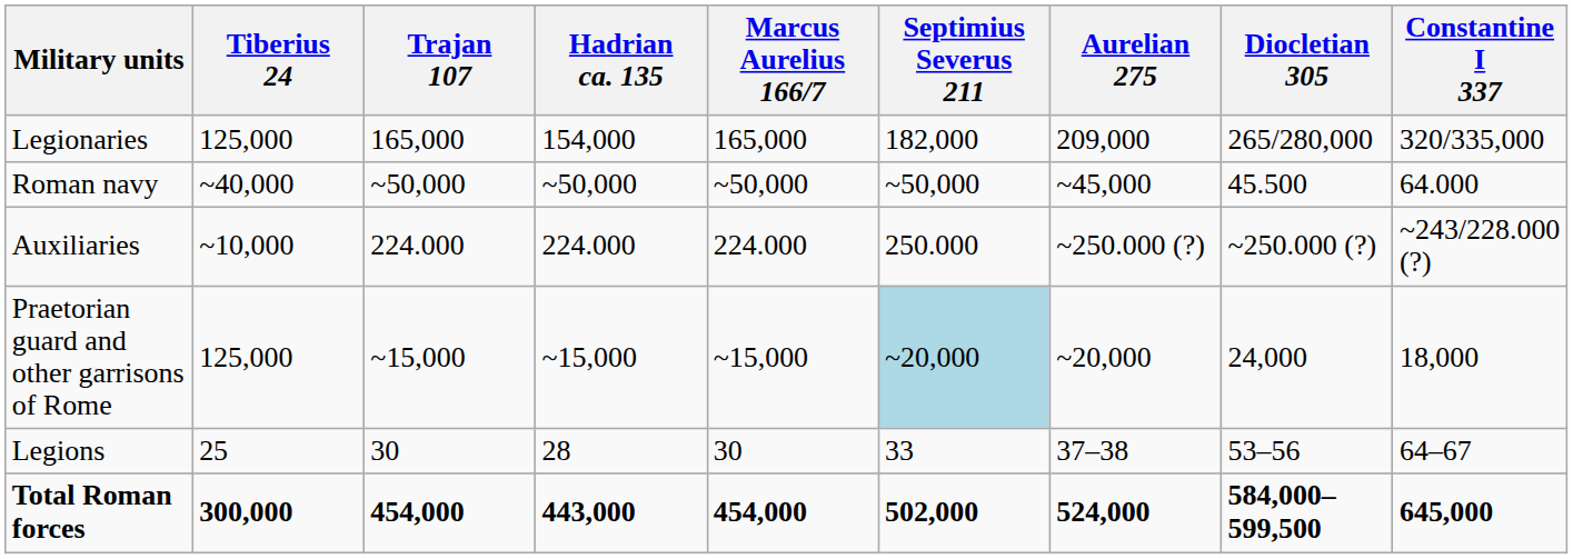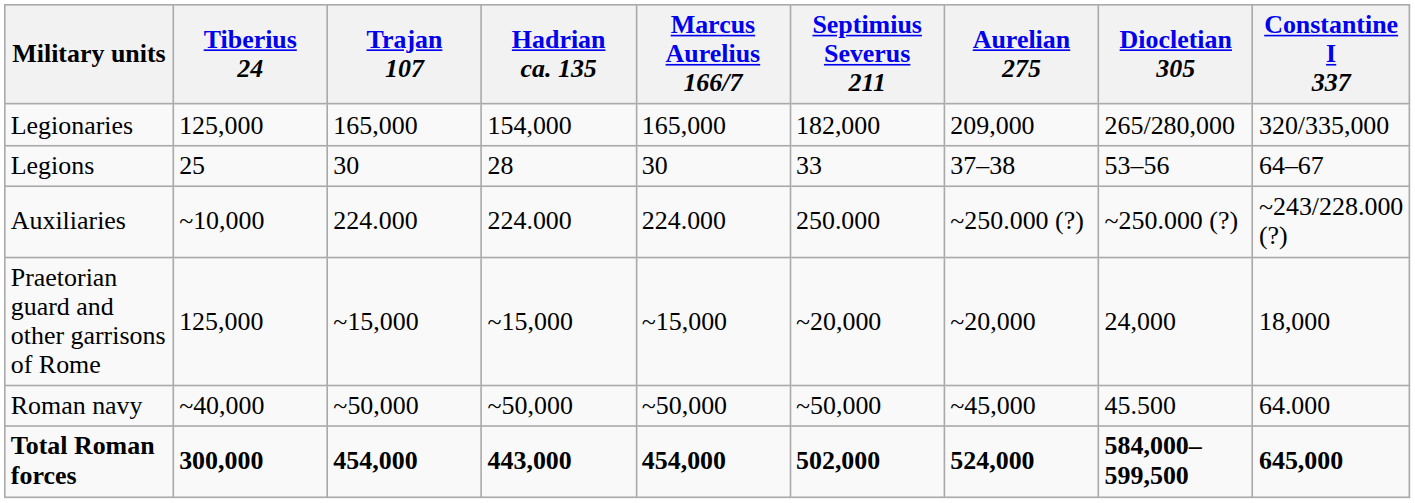rows swapped: Legions <-> Roman navy
Praetorian guard and other garrisons of Rome | Septimius Severus 211: lightblue background -> no background
